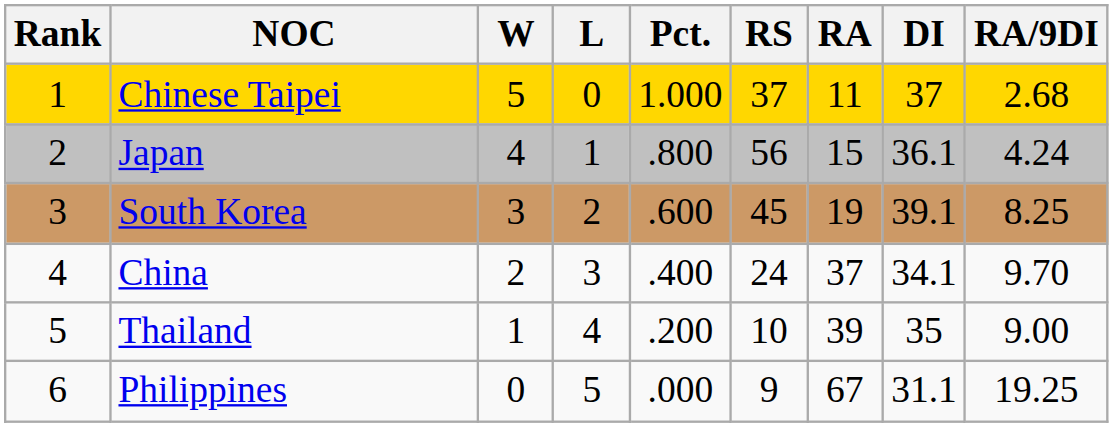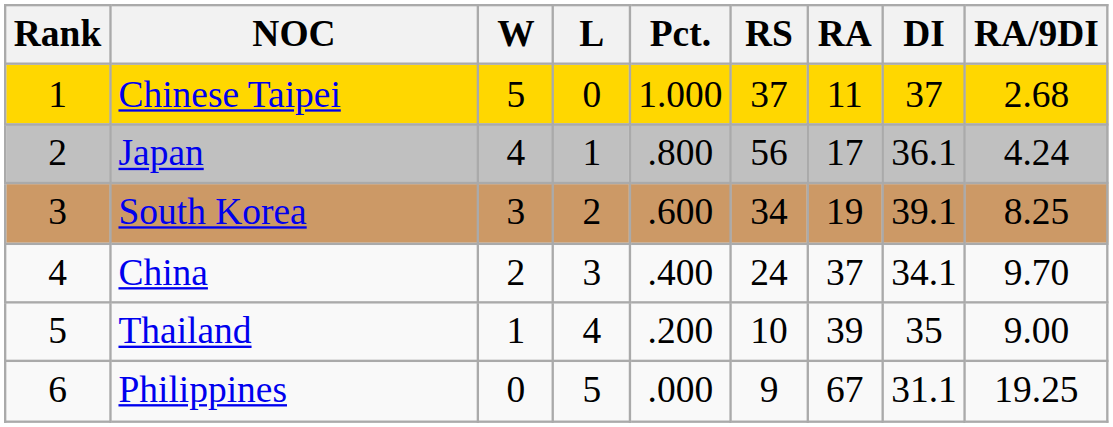Japan | RA: 15 -> 17
South Korea | RS: 45 -> 34
